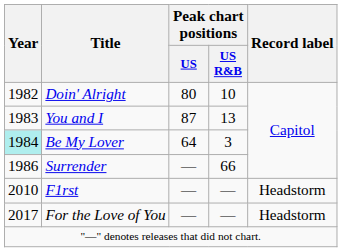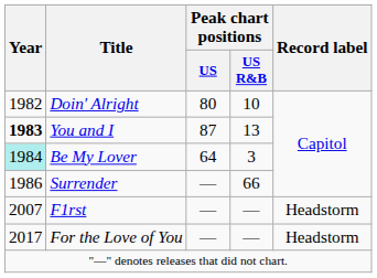You and I | Year: normal -> bold
F1rst | Year: 2010 -> 2007
